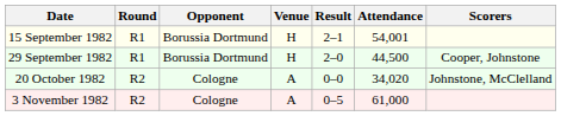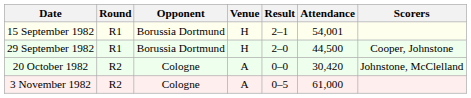20 October 1982 | Attendance: 34,020 -> 30,420
